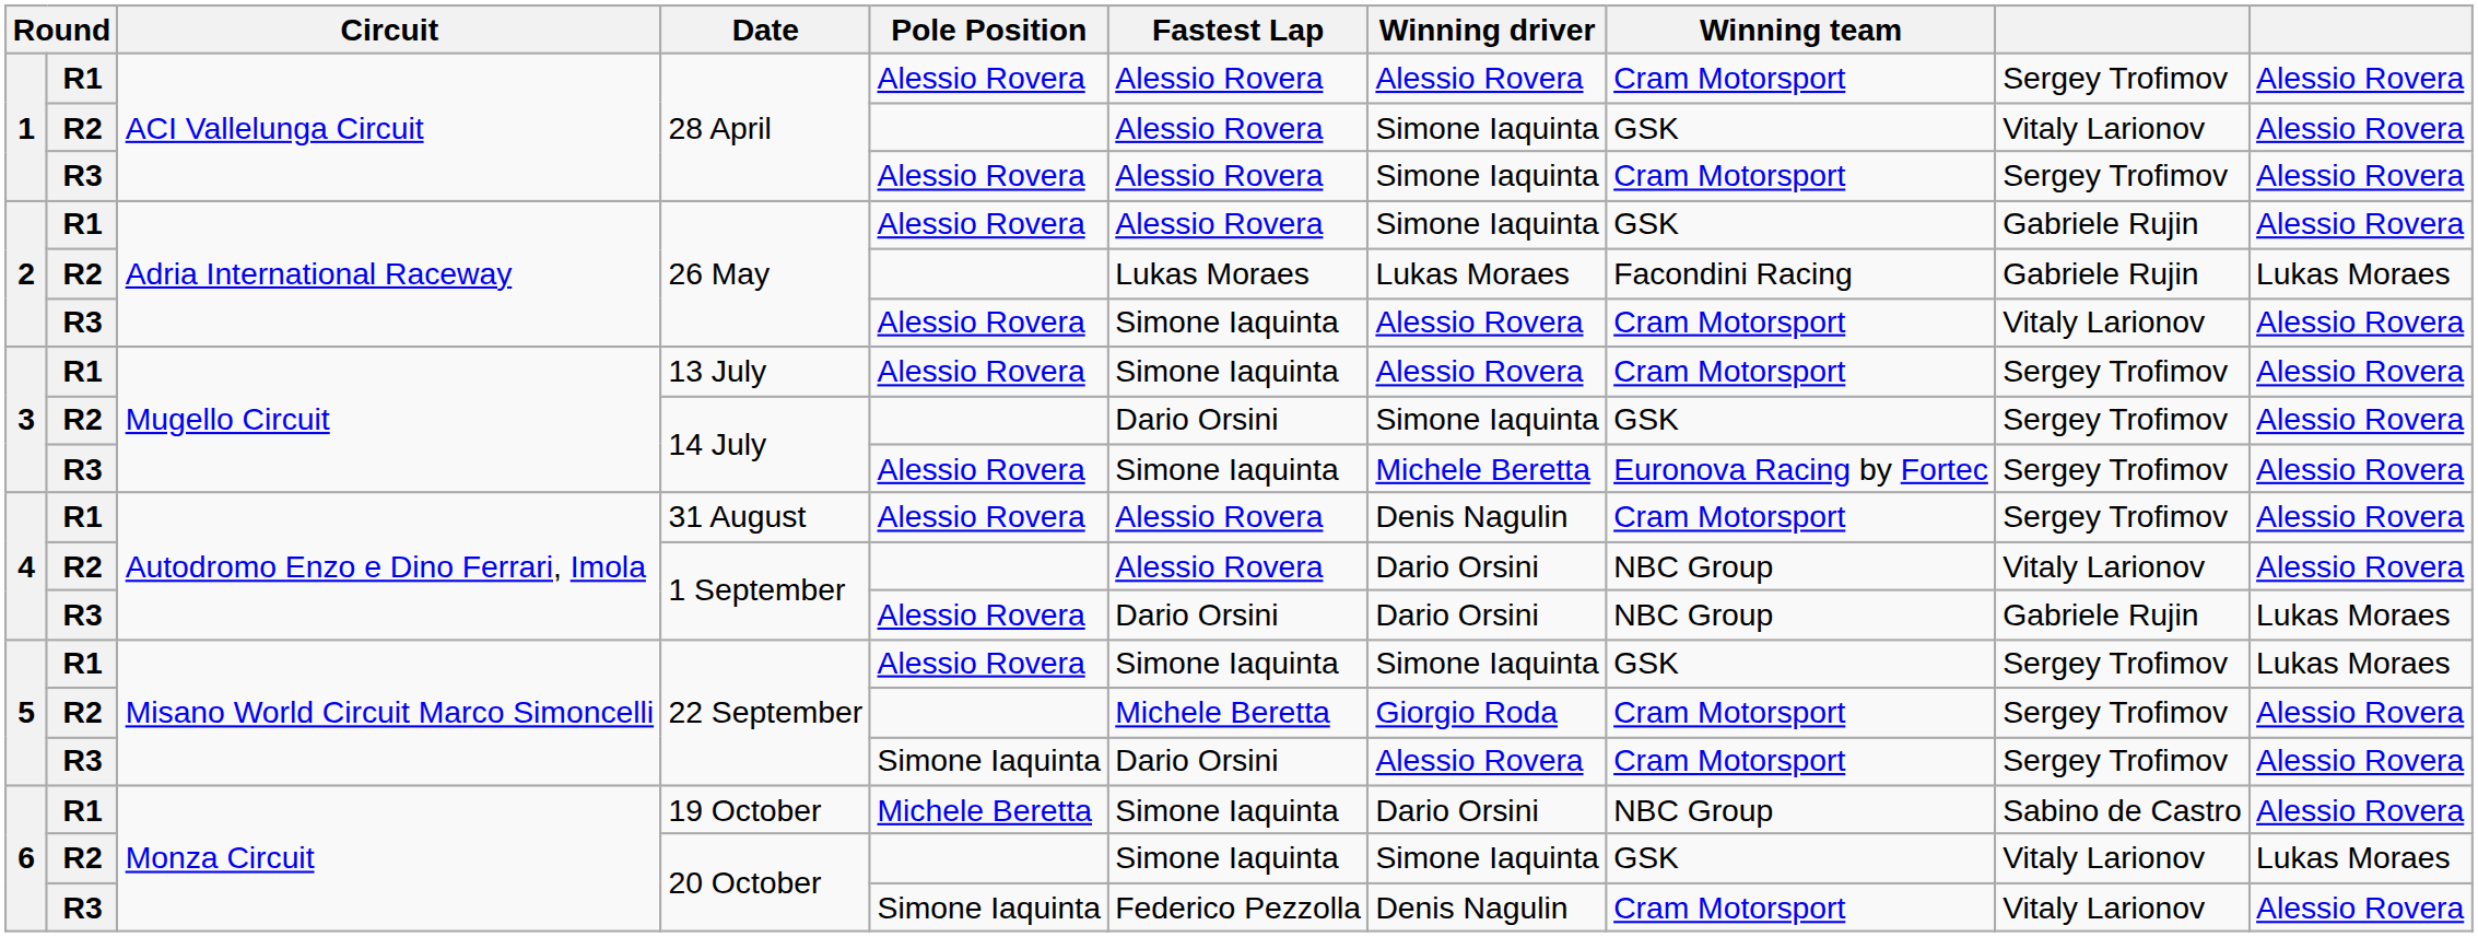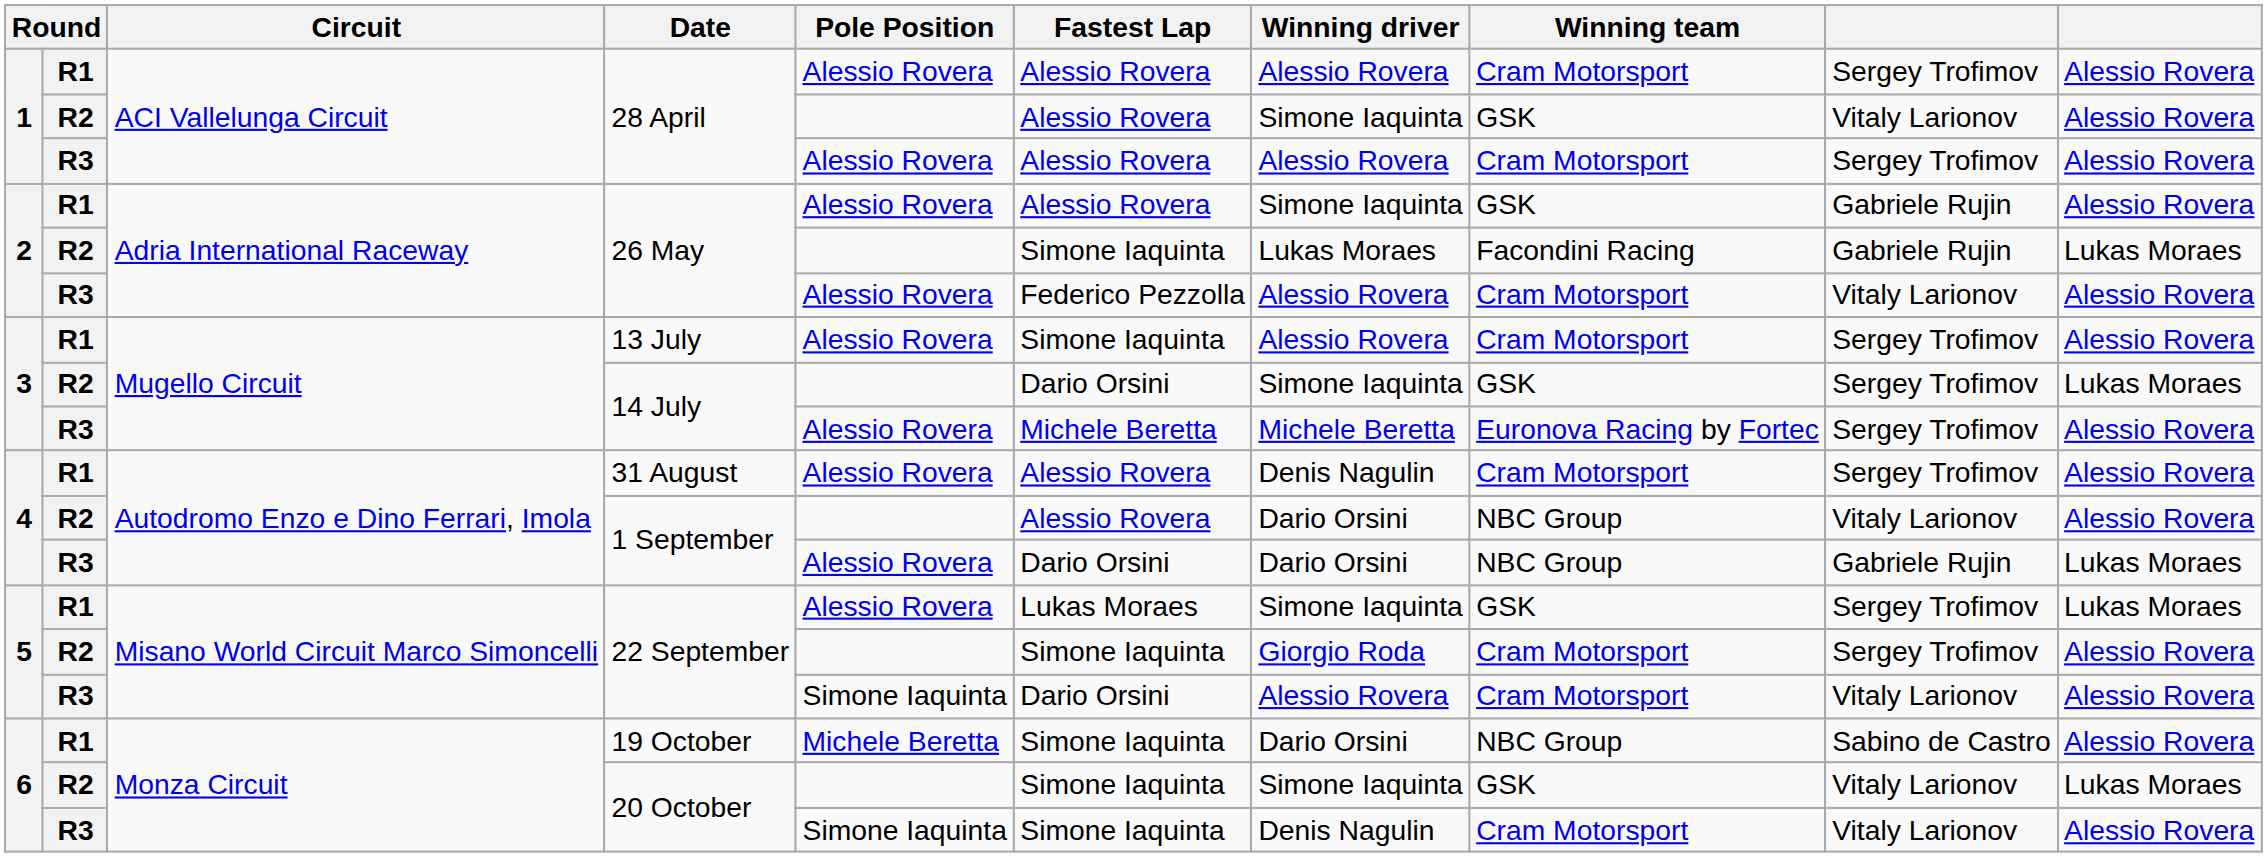R3 / 28 April | Winning driver: Simone Iaquinta -> Alessio Rovera
R2 / 26 May | Fastest Lap: Lukas Moraes -> Simone Iaquinta
R3 / 26 May | Fastest Lap: Simone Iaquinta -> Federico Pezzolla
R2 / 14 July | column 10: Alessio Rovera -> Lukas Moraes
R3 / 14 July | Fastest Lap: Simone Iaquinta -> Michele Beretta
R1 / 22 September | Fastest Lap: Simone Iaquinta -> Lukas Moraes
R2 / 22 September | Fastest Lap: Michele Beretta -> Simone Iaquinta
R3 / 22 September | column 9: Sergey Trofimov -> Vitaly Larionov
R3 / 20 October | Fastest Lap: Federico Pezzolla -> Simone Iaquinta
